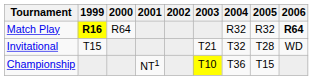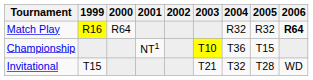Match Play | 1999: bold -> normal
rows swapped: Championship <-> Invitational
